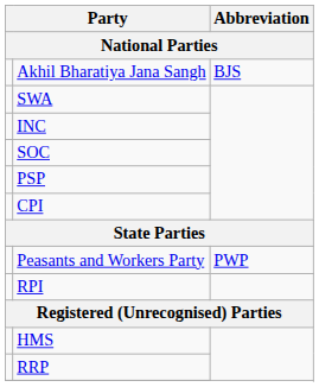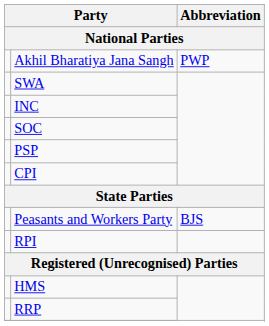Akhil Bharatiya Jana Sangh | Abbreviation: BJS -> PWP
Peasants and Workers Party | Abbreviation: PWP -> BJS
